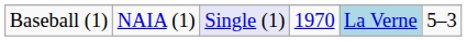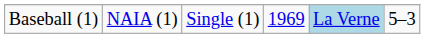Baseball (1) | column 3: lavender background -> no background
Baseball (1) | column 4: 1970 -> 1969
